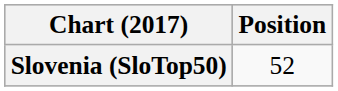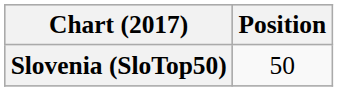Slovenia (SloTop50) | Position: 52 -> 50
